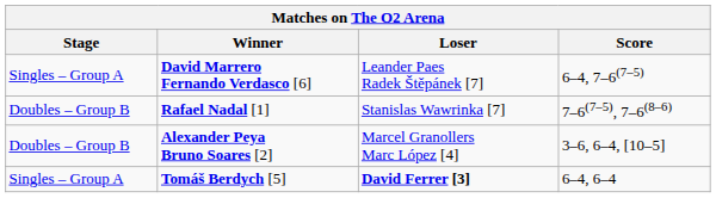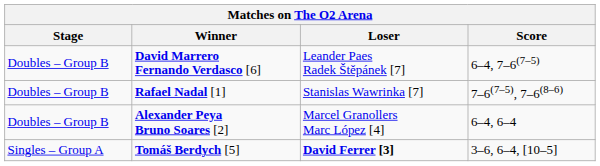David Marrero Fernando Verdasco [6] | Stage: Singles – Group A -> Doubles – Group B
Alexander Peya Bruno Soares [2] | Score: 3–6, 6–4, [10–5] -> 6–4, 6–4
Tomáš Berdych [5] | Score: 6–4, 6–4 -> 3–6, 6–4, [10–5]
